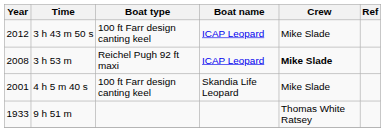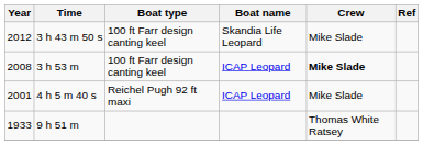3 h 43 m 50 s | Boat name: ICAP Leopard -> Skandia Life Leopard
3 h 53 m | Boat type: Reichel Pugh 92 ft maxi -> 100 ft Farr design canting keel
4 h 5 m 40 s | Boat type: 100 ft Farr design canting keel -> Reichel Pugh 92 ft maxi
4 h 5 m 40 s | Boat name: Skandia Life Leopard -> ICAP Leopard
